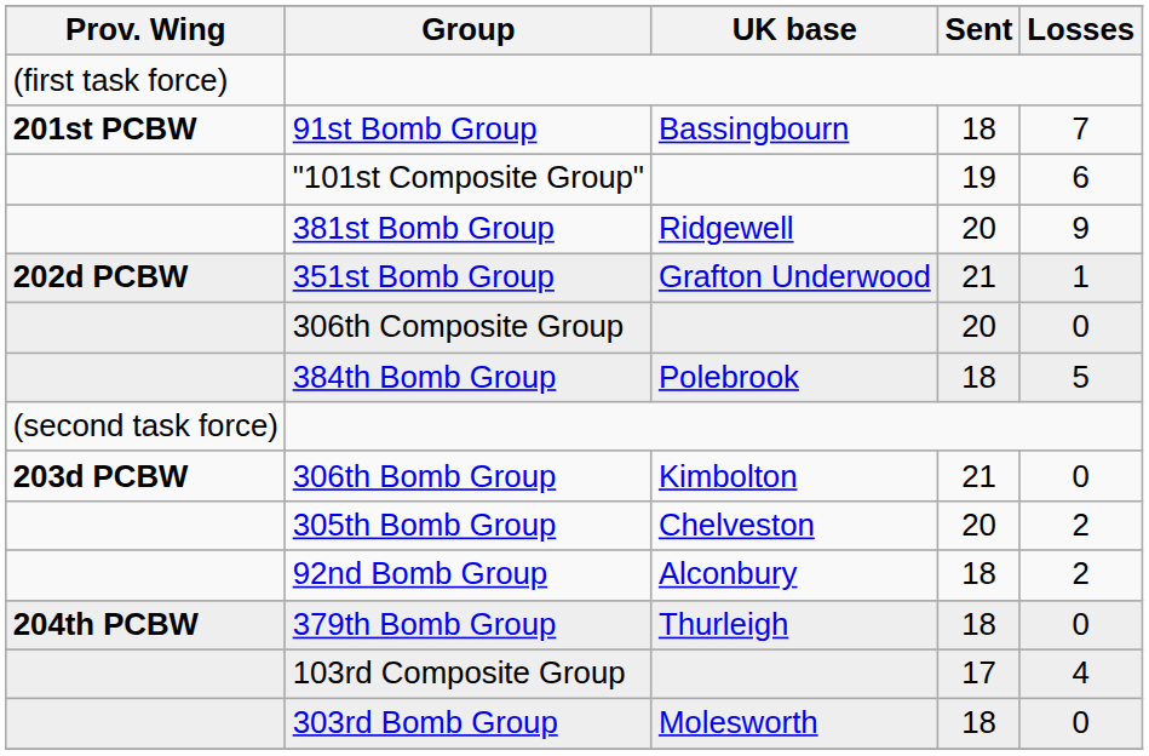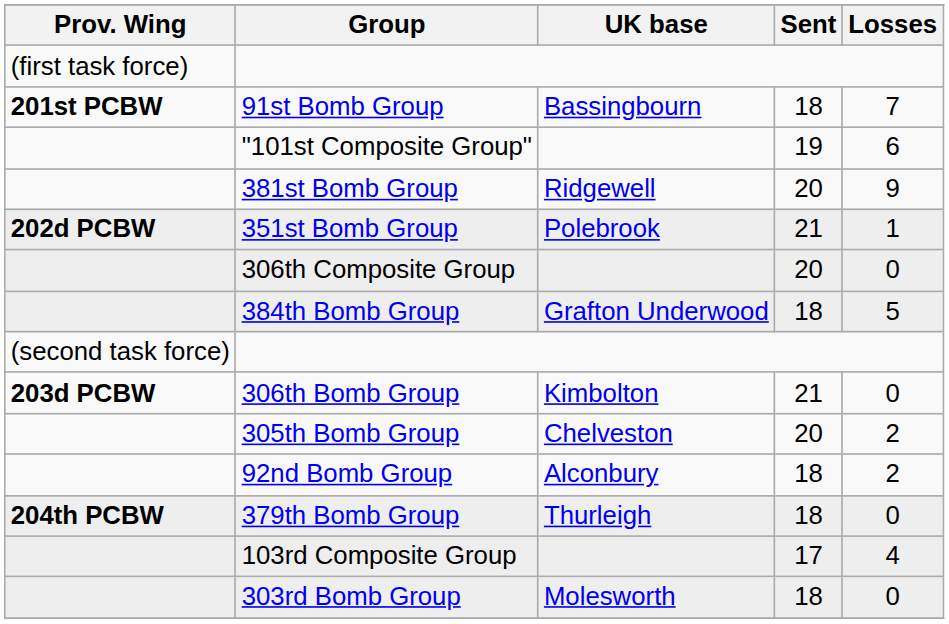351st Bomb Group | UK base: Grafton Underwood -> Polebrook
384th Bomb Group | UK base: Polebrook -> Grafton Underwood
